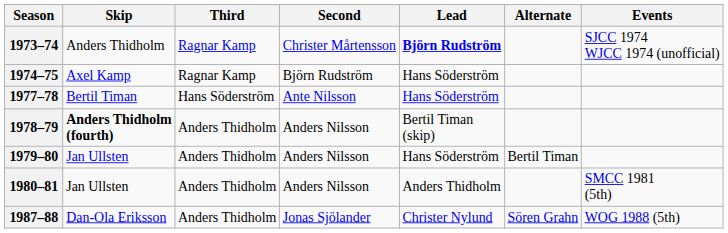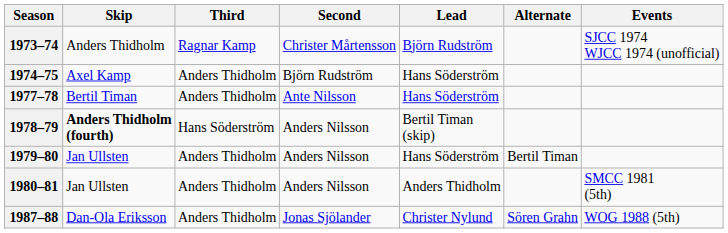1973–74 | Lead: bold -> normal
1974–75 | Third: Ragnar Kamp -> Anders Thidholm
1977–78 | Third: Hans Söderström -> Anders Thidholm
1978–79 | Third: Anders Thidholm -> Hans Söderström
